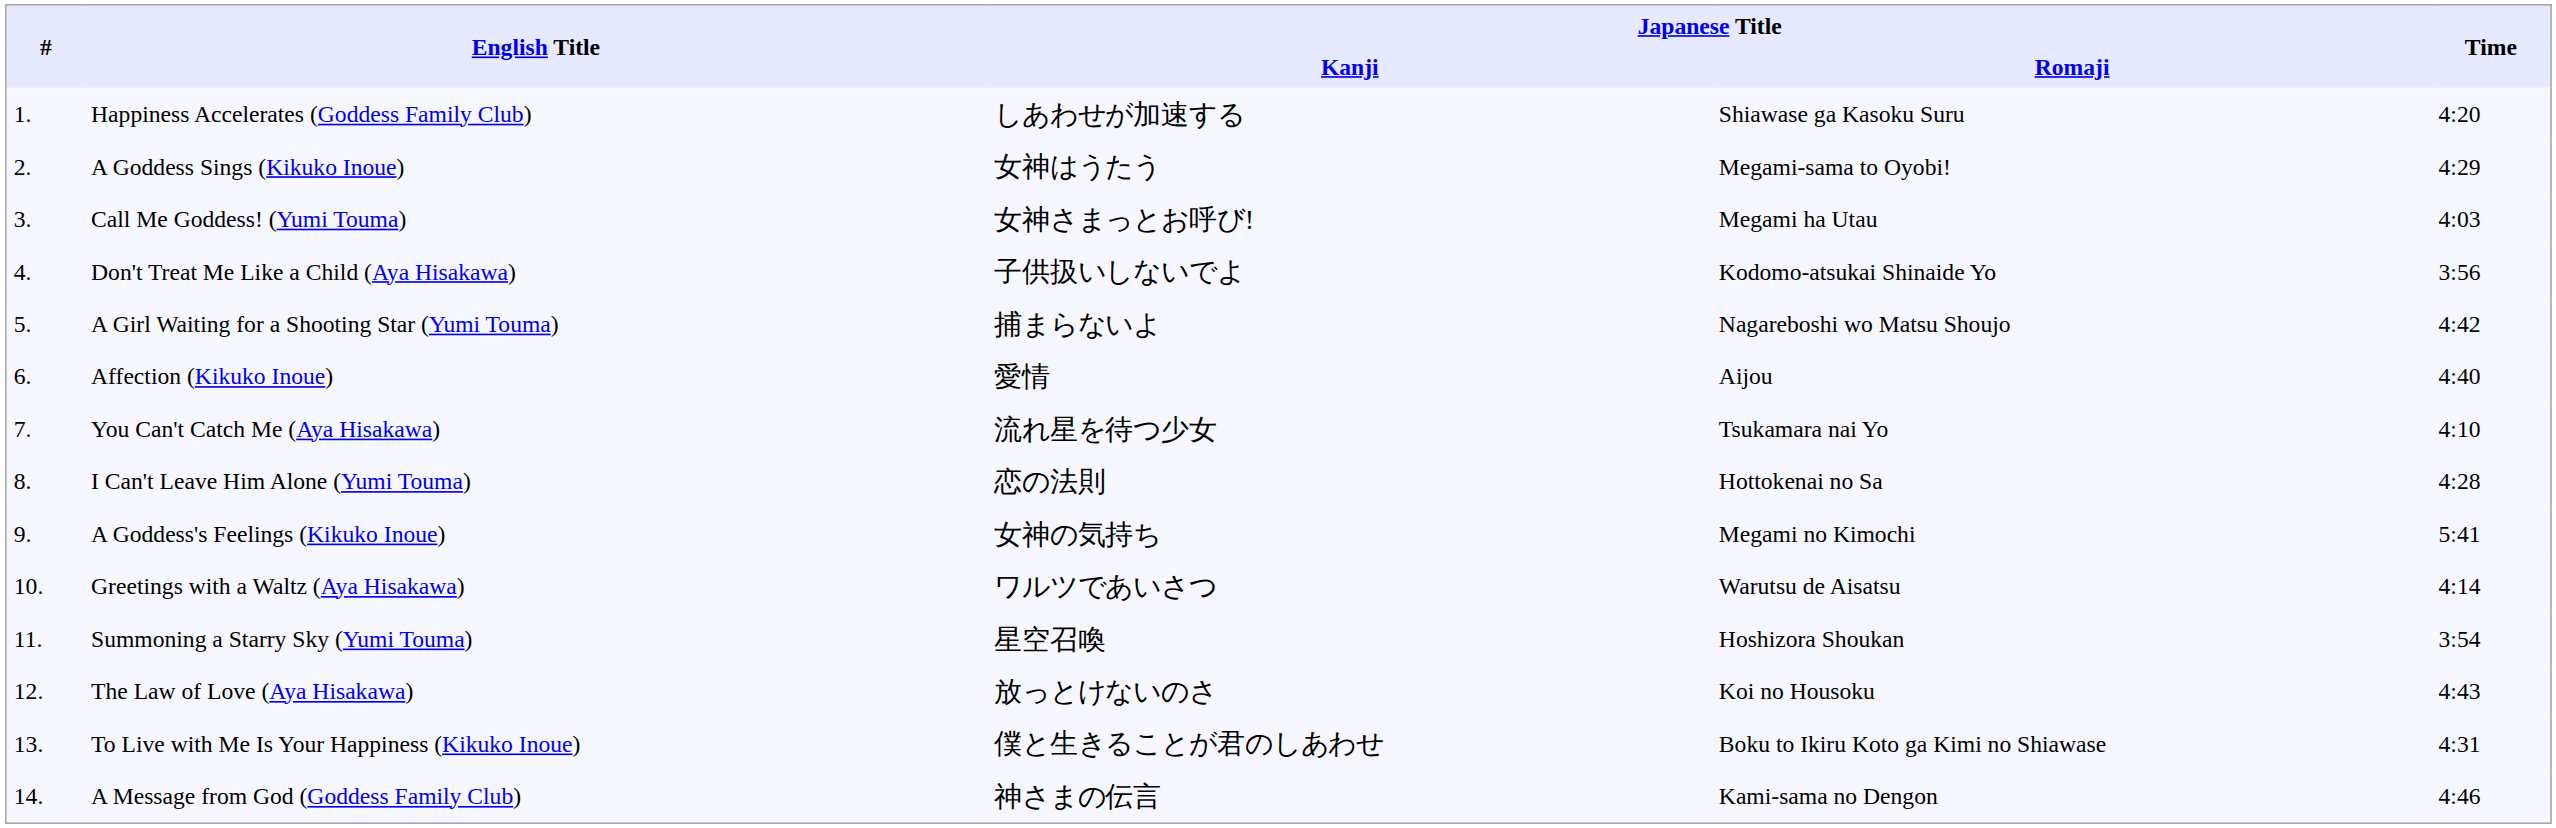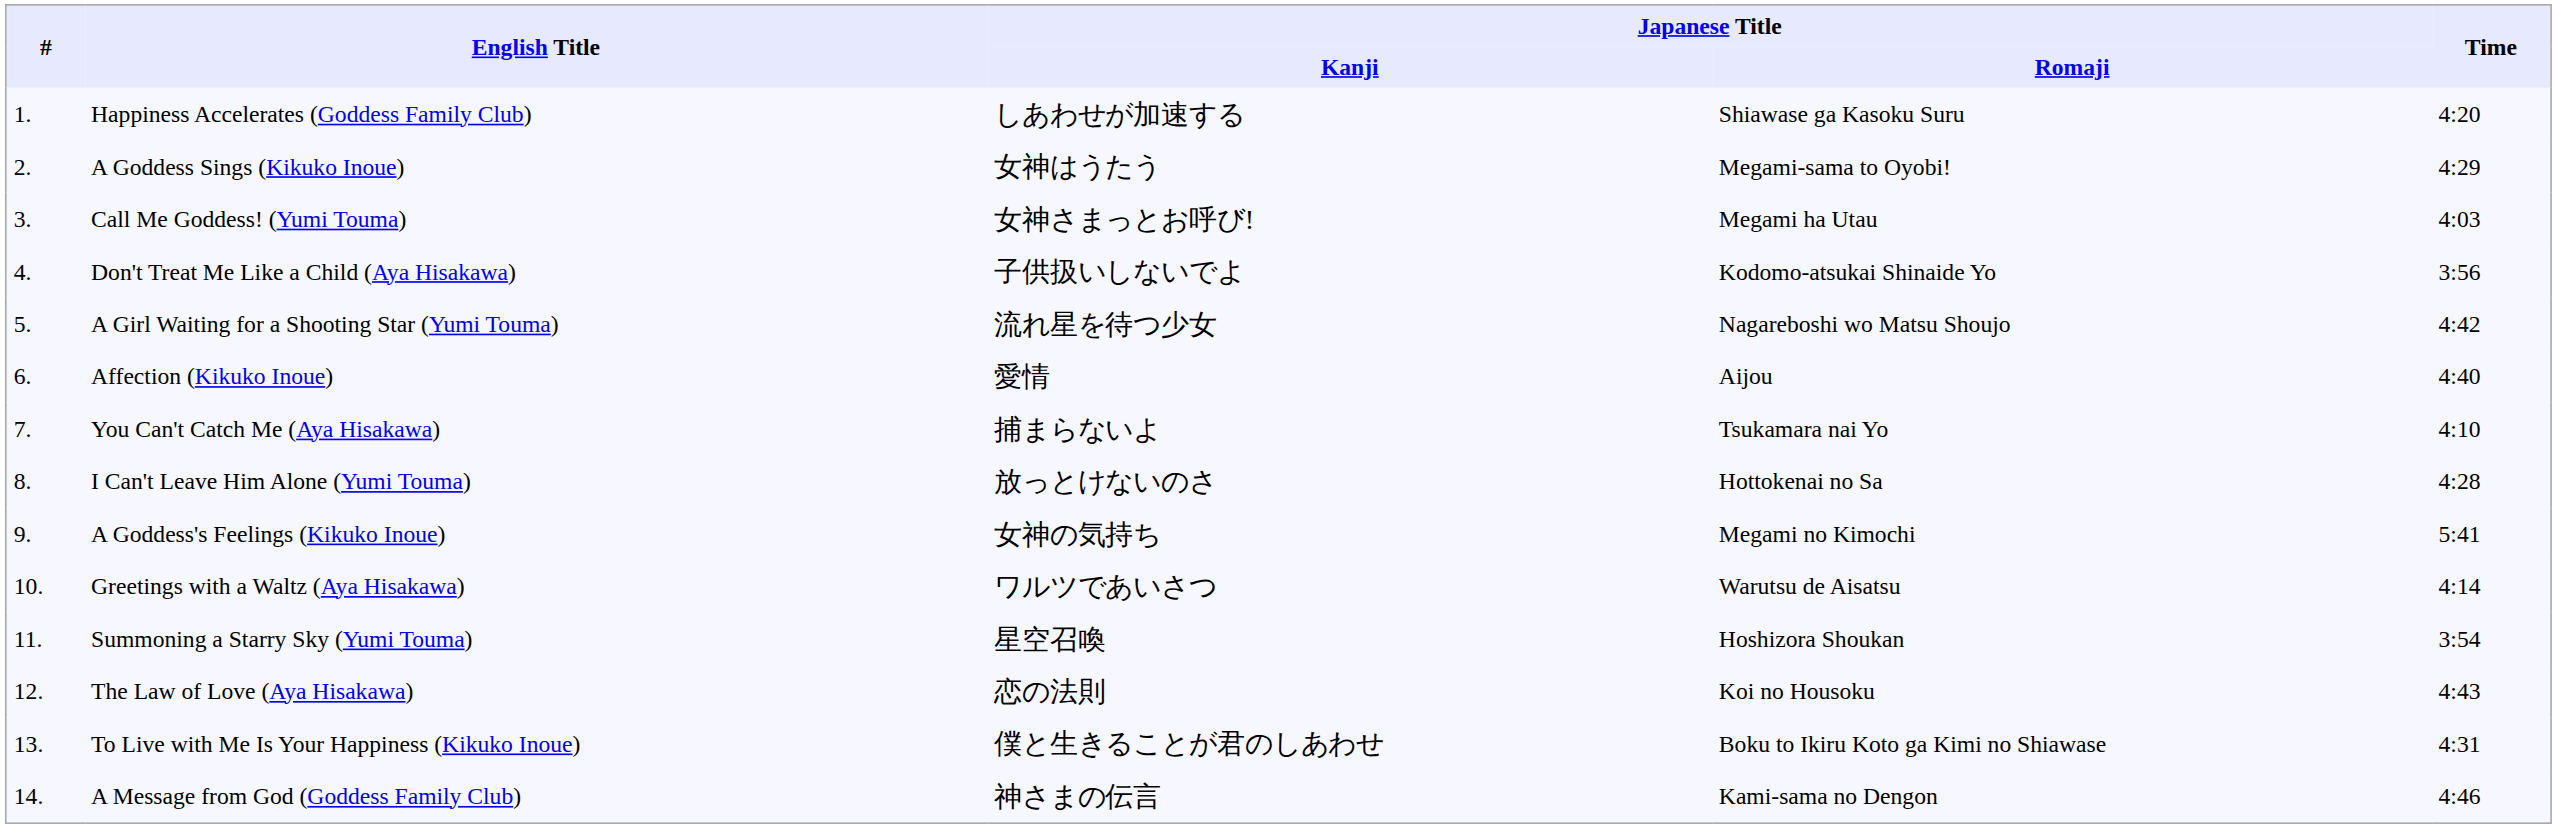A Girl Waiting for a Shooting Star (Yumi Touma) | Japanese Title / Kanji: 捕まらないよ -> 流れ星を待つ少女
You Can't Catch Me (Aya Hisakawa) | Japanese Title / Kanji: 流れ星を待つ少女 -> 捕まらないよ
I Can't Leave Him Alone (Yumi Touma) | Japanese Title / Kanji: 恋の法則 -> 放っとけないのさ
The Law of Love (Aya Hisakawa) | Japanese Title / Kanji: 放っとけないのさ -> 恋の法則
